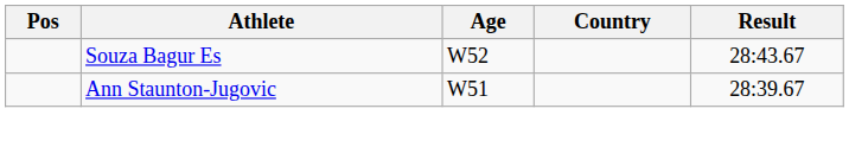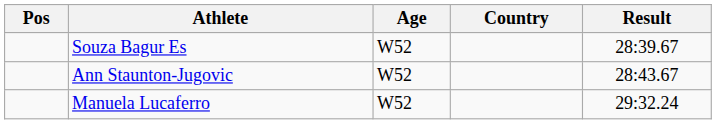Souza Bagur Es | Result: 28:43.67 -> 28:39.67
Ann Staunton-Jugovic | Age: W51 -> W52
Ann Staunton-Jugovic | Result: 28:39.67 -> 28:43.67
+ row: Manuela Lucaferro | W52 | 29:32.24
